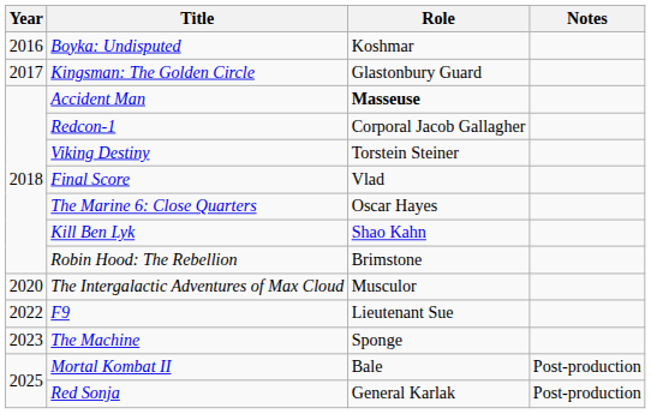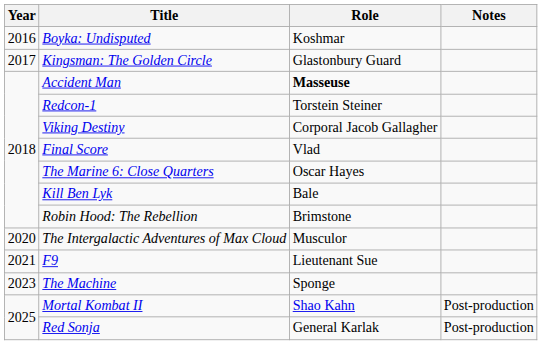Redcon-1 | Role: Corporal Jacob Gallagher -> Torstein Steiner
Viking Destiny | Role: Torstein Steiner -> Corporal Jacob Gallagher
Kill Ben Lyk | Role: Shao Kahn -> Bale
F9 | Year: 2022 -> 2021
Mortal Kombat II | Role: Bale -> Shao Kahn
